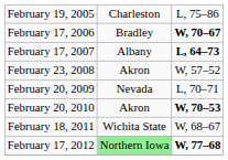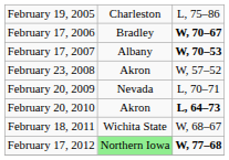February 17, 2007 | column 3: L, 64–73 -> W, 70–53
February 20, 2010 | column 3: W, 70–53 -> L, 64–73
